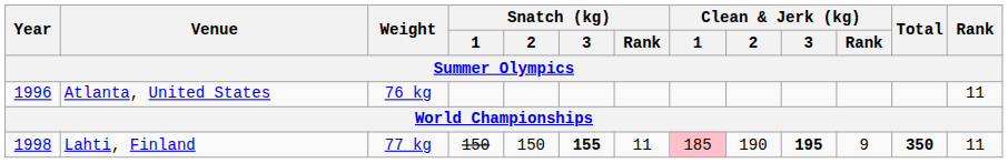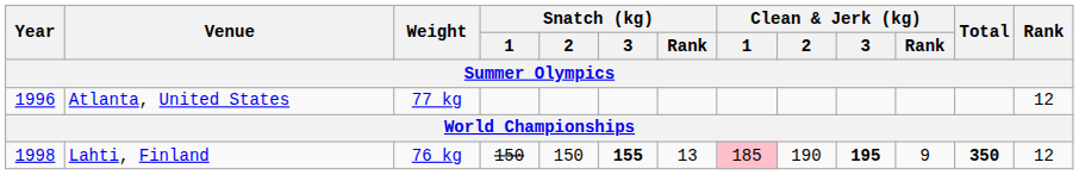Atlanta, United States | Weight: 76 kg -> 77 kg
Atlanta, United States | Rank: 11 -> 12
Lahti, Finland | Weight: 77 kg -> 76 kg
Lahti, Finland | Snatch (kg) / Rank: 11 -> 13
Lahti, Finland | Rank: 11 -> 12
